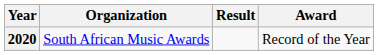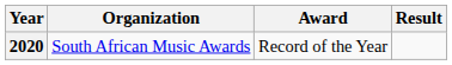columns swapped: Award <-> Result
